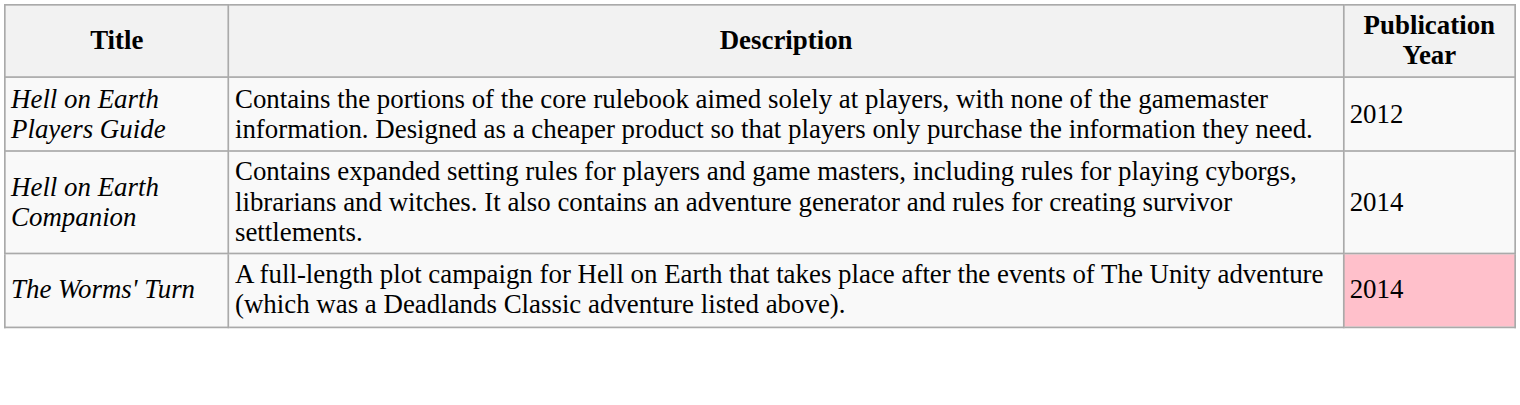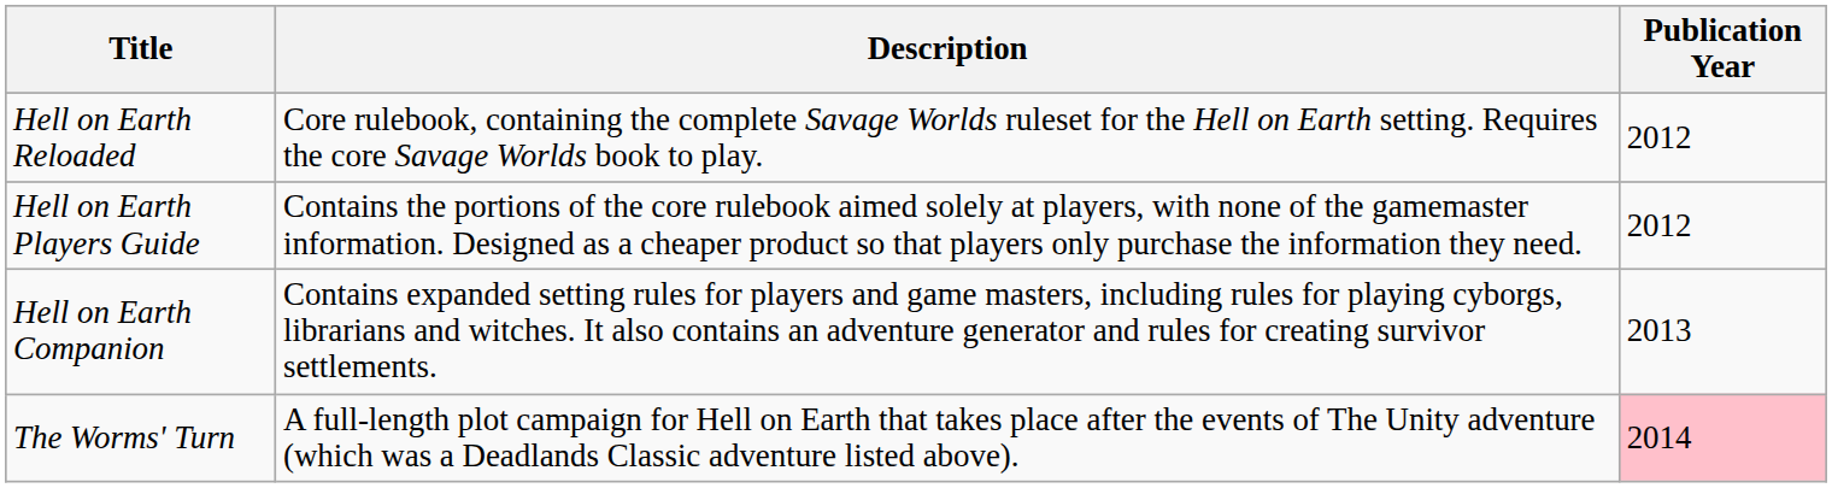+ row: Hell on Earth Reloaded | Core rulebook, containing the complete Savage Worlds ruleset for the Hell on Earth setting. Requires the core Savage Worlds book to play. | 2012
Hell on Earth Companion | Publication Year: 2014 -> 2013
